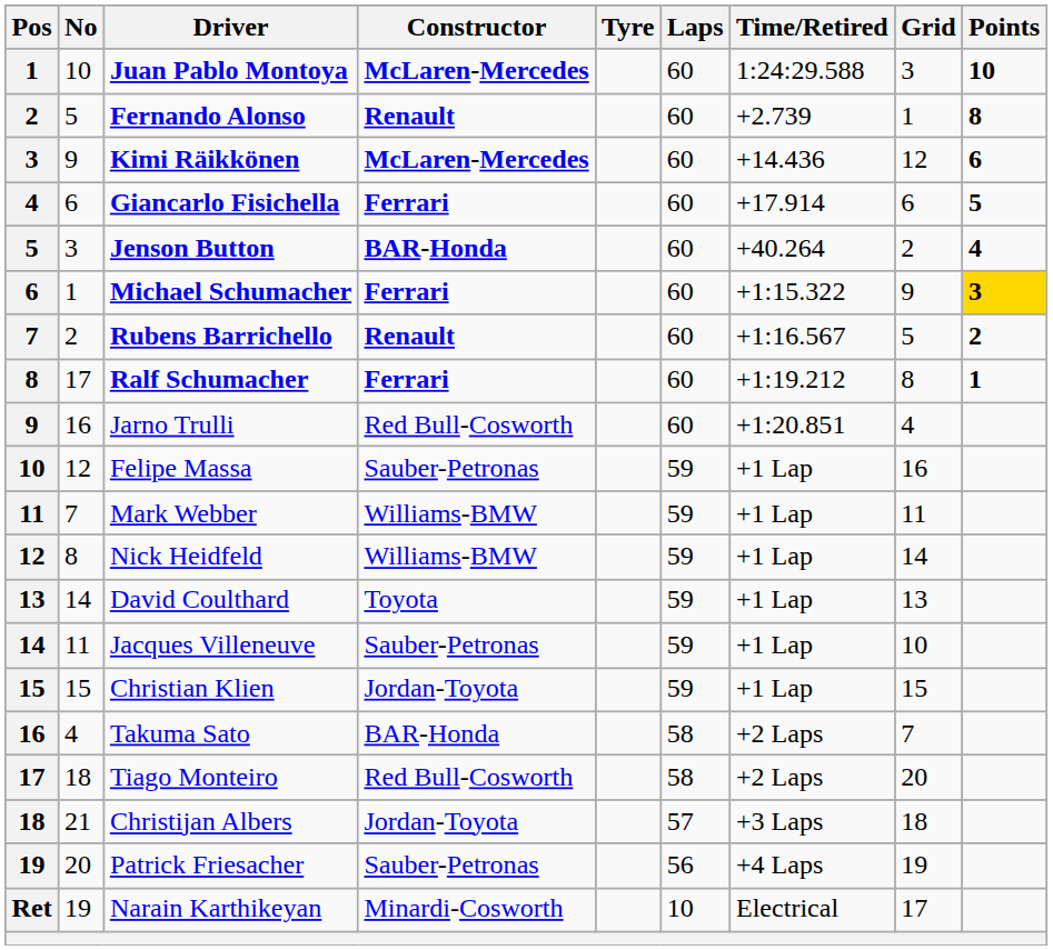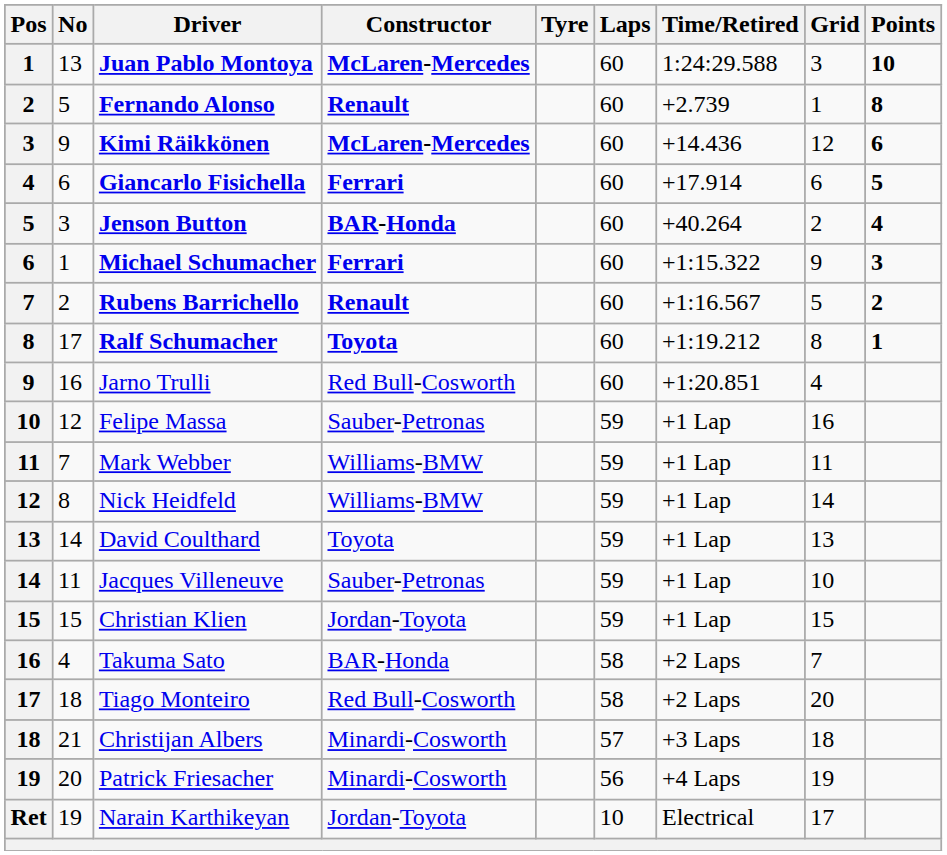Juan Pablo Montoya | No: 10 -> 13
Michael Schumacher | Points: gold background -> no background
Ralf Schumacher | Constructor: Ferrari -> Toyota
Christijan Albers | Constructor: Jordan-Toyota -> Minardi-Cosworth
Patrick Friesacher | Constructor: Sauber-Petronas -> Minardi-Cosworth
Narain Karthikeyan | Constructor: Minardi-Cosworth -> Jordan-Toyota
